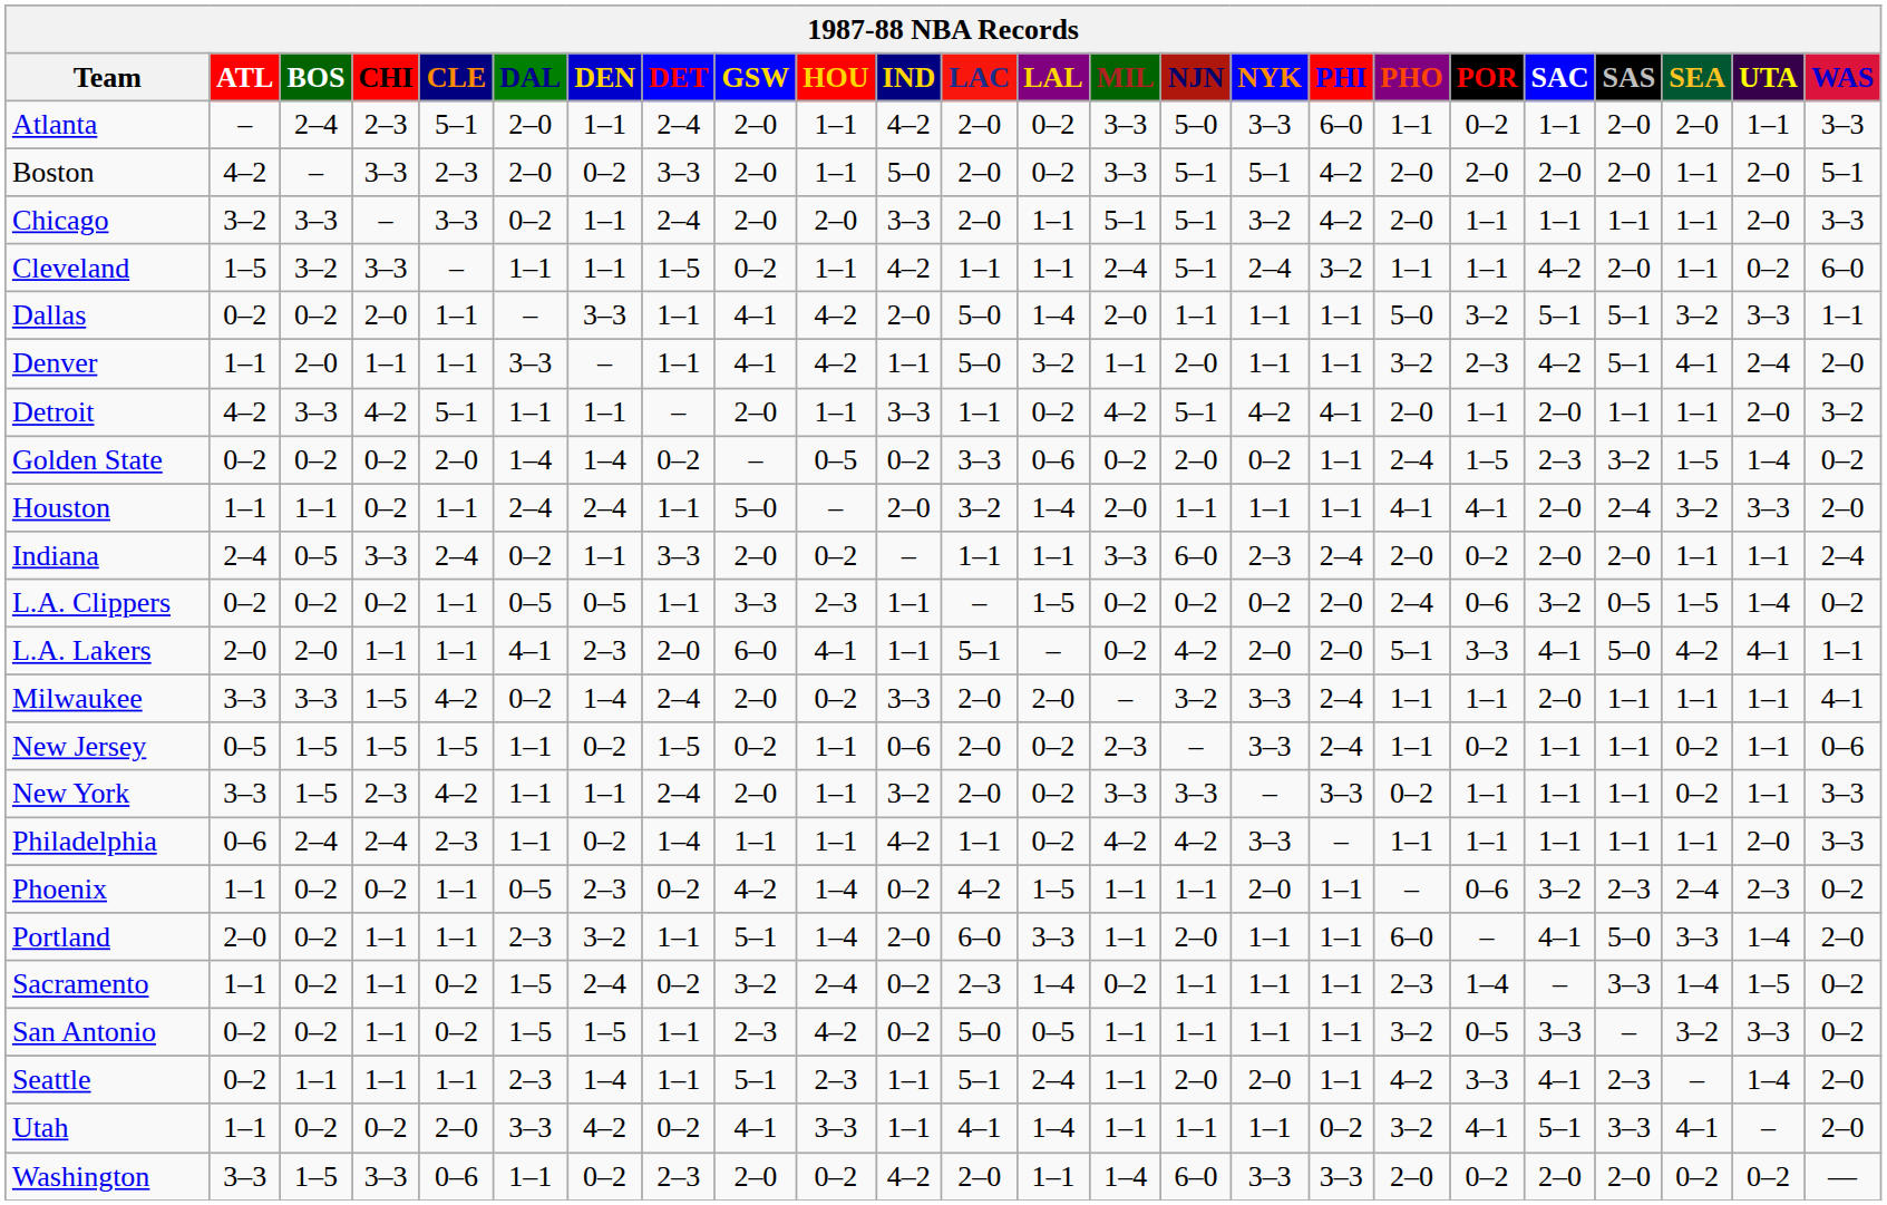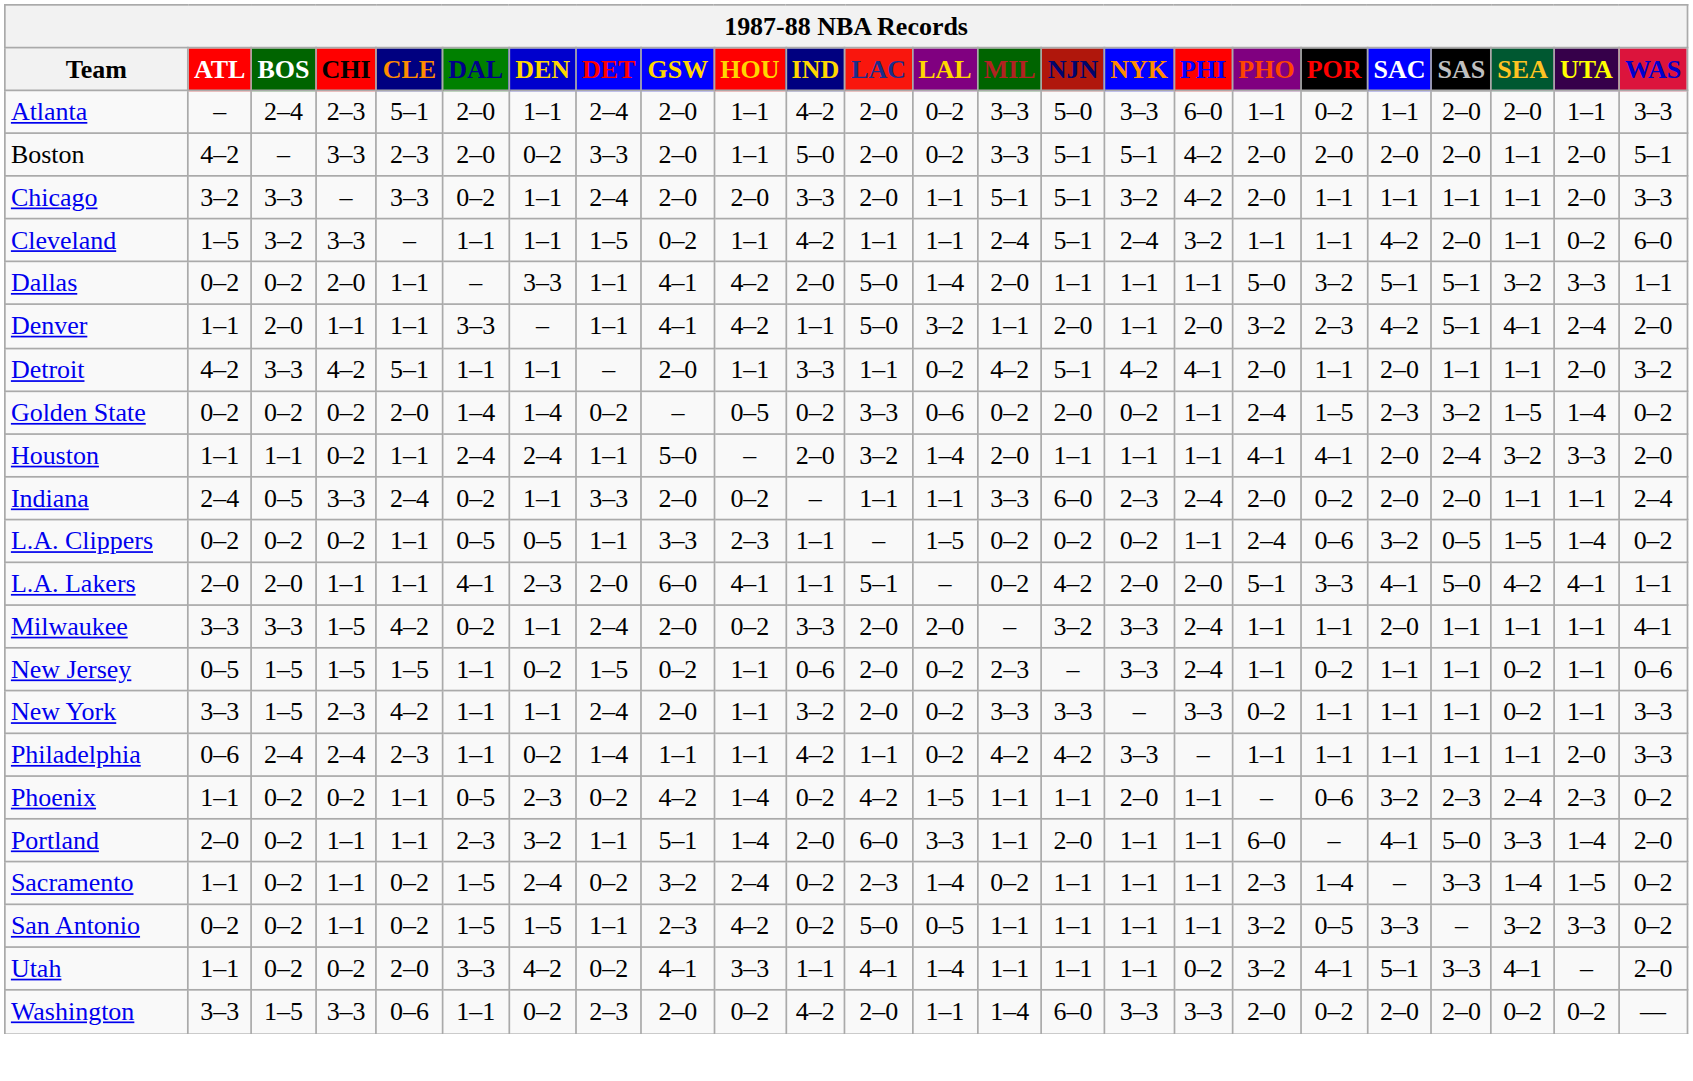Denver | PHI: 1–1 -> 2–0
L.A. Clippers | PHI: 2–0 -> 1–1
Milwaukee | DEN: 1–4 -> 1–1
- row: Seattle | 0–2 | 1–1 | 1–1 | 1–1 | 2–3 | 1–4 | 1–1 | 5–1 | 2–3 | 1–1 | 5–1 | 2–4 | 1–1 | 2–0 | 2–0 | 1–1 | 4–2 | 3–3 | 4–1 | 2–3 | – | 1–4 | 2–0
